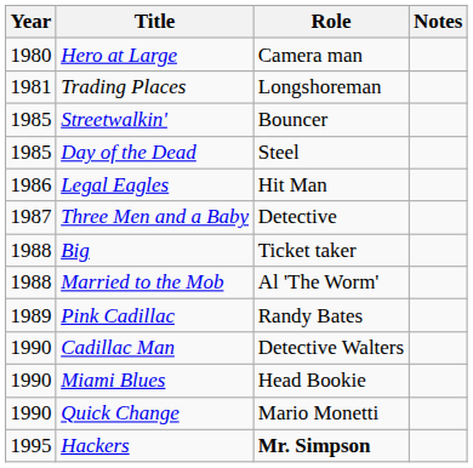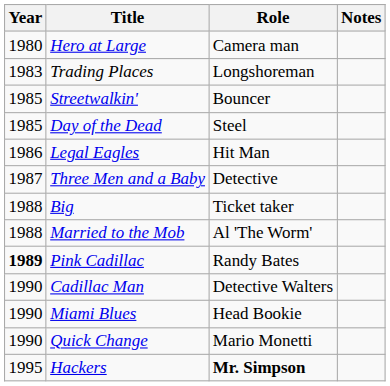Trading Places | Year: 1981 -> 1983
Pink Cadillac | Year: normal -> bold
